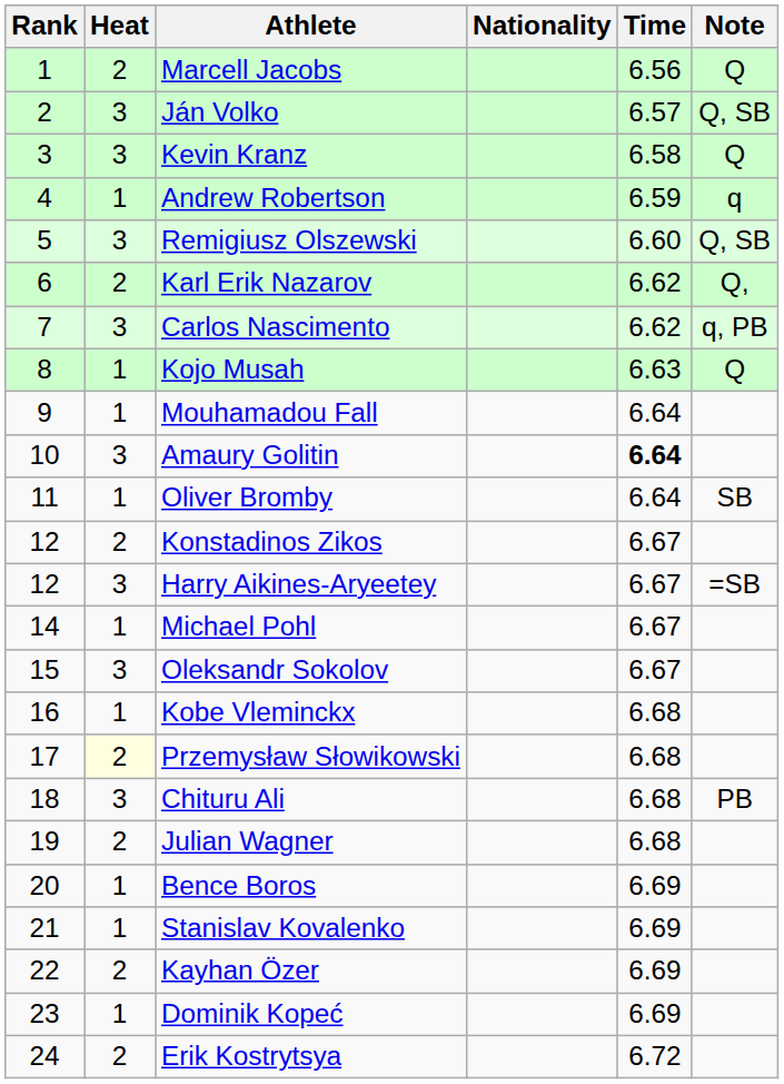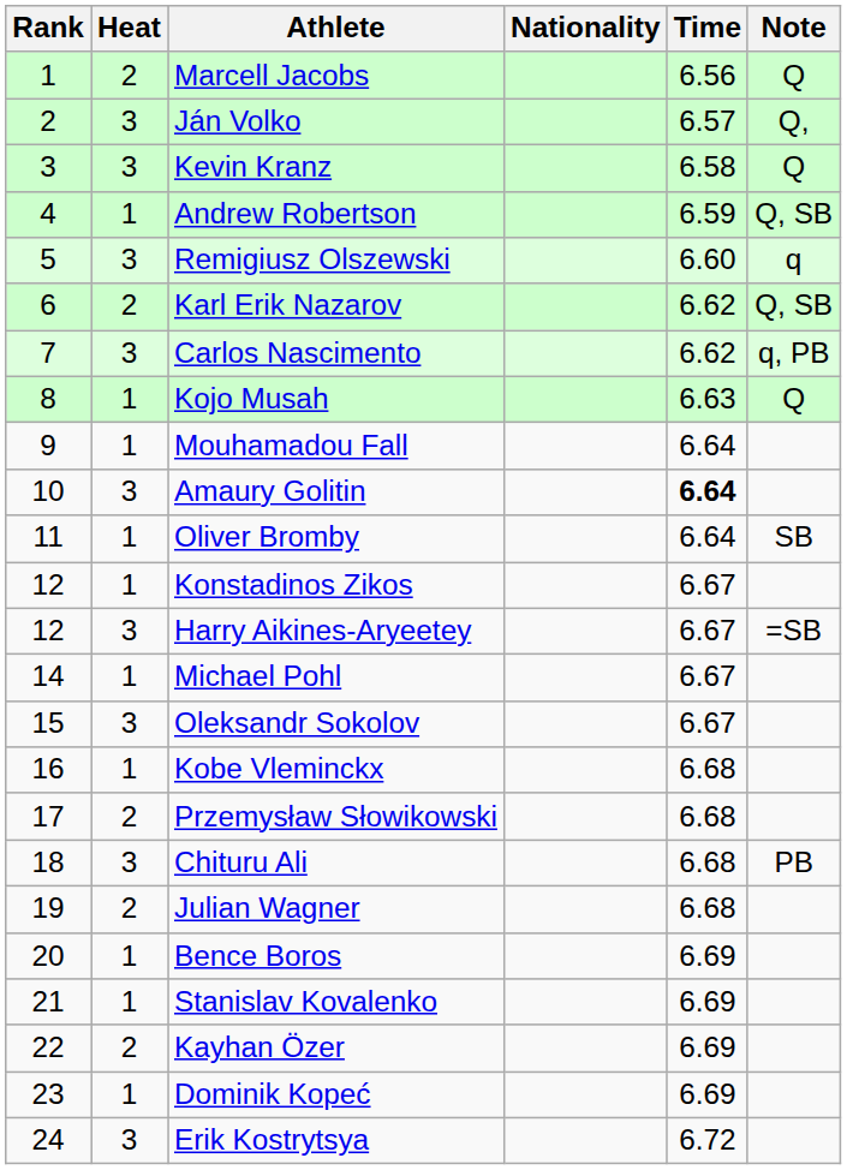Ján Volko | Note: Q, SB -> Q,
Andrew Robertson | Note: q -> Q, SB
Remigiusz Olszewski | Note: Q, SB -> q
Karl Erik Nazarov | Note: Q, -> Q, SB
Konstadinos Zikos | Heat: 2 -> 1
Przemysław Słowikowski | Heat: lightyellow background -> no background
Erik Kostrytsya | Heat: 2 -> 3
